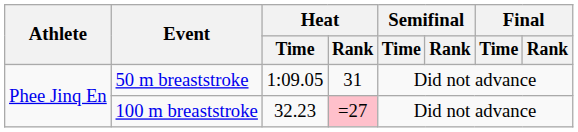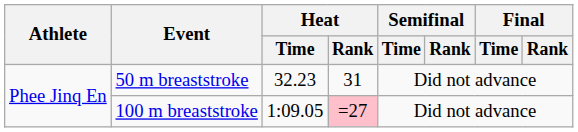50 m breaststroke | Heat / Time: 1:09.05 -> 32.23
100 m breaststroke | Heat / Time: 32.23 -> 1:09.05
